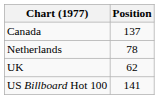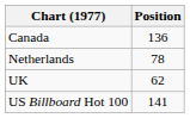Canada | Position: 137 -> 136
